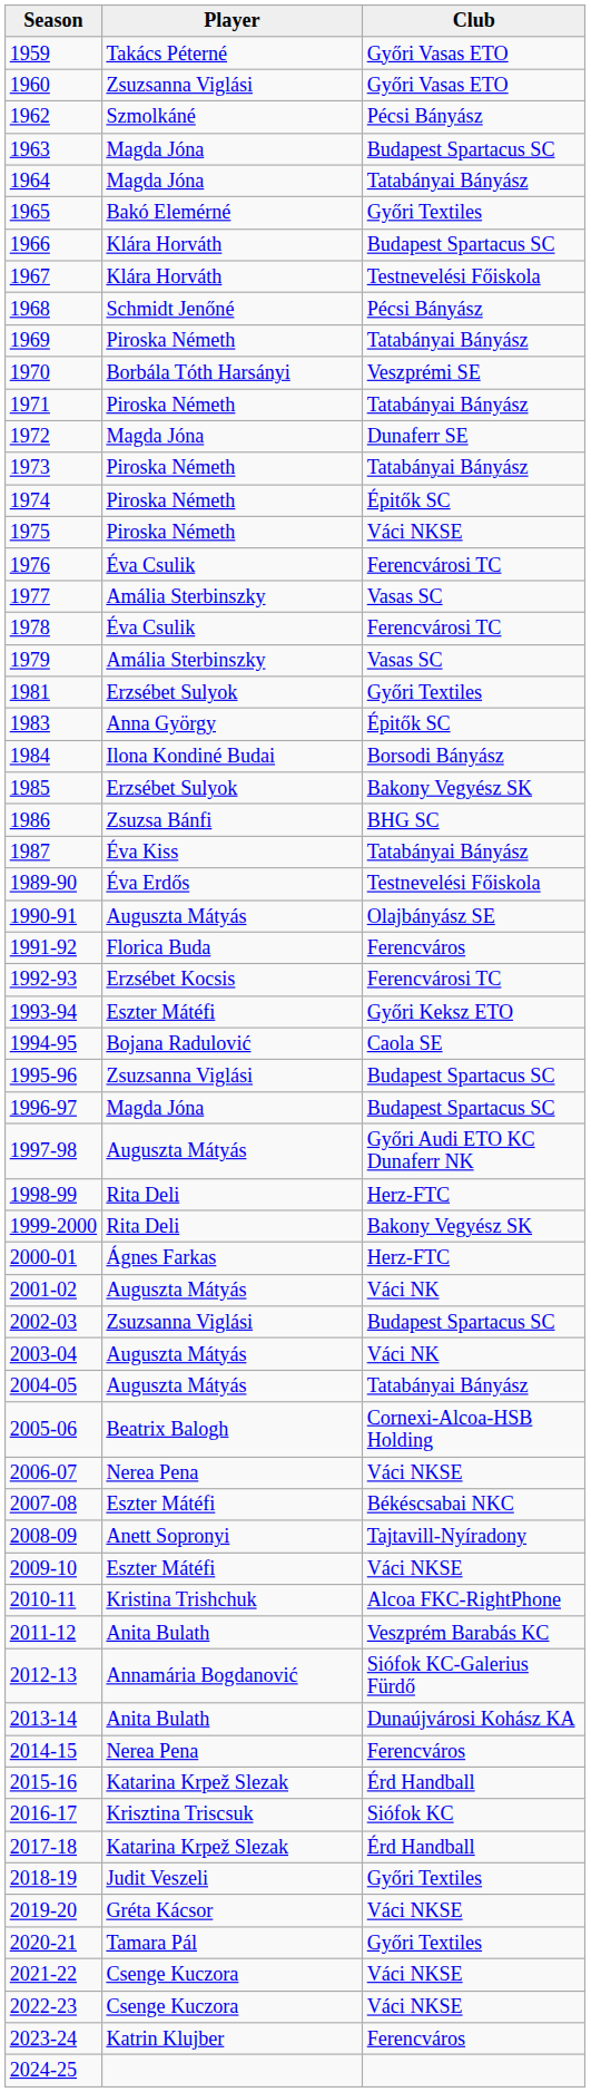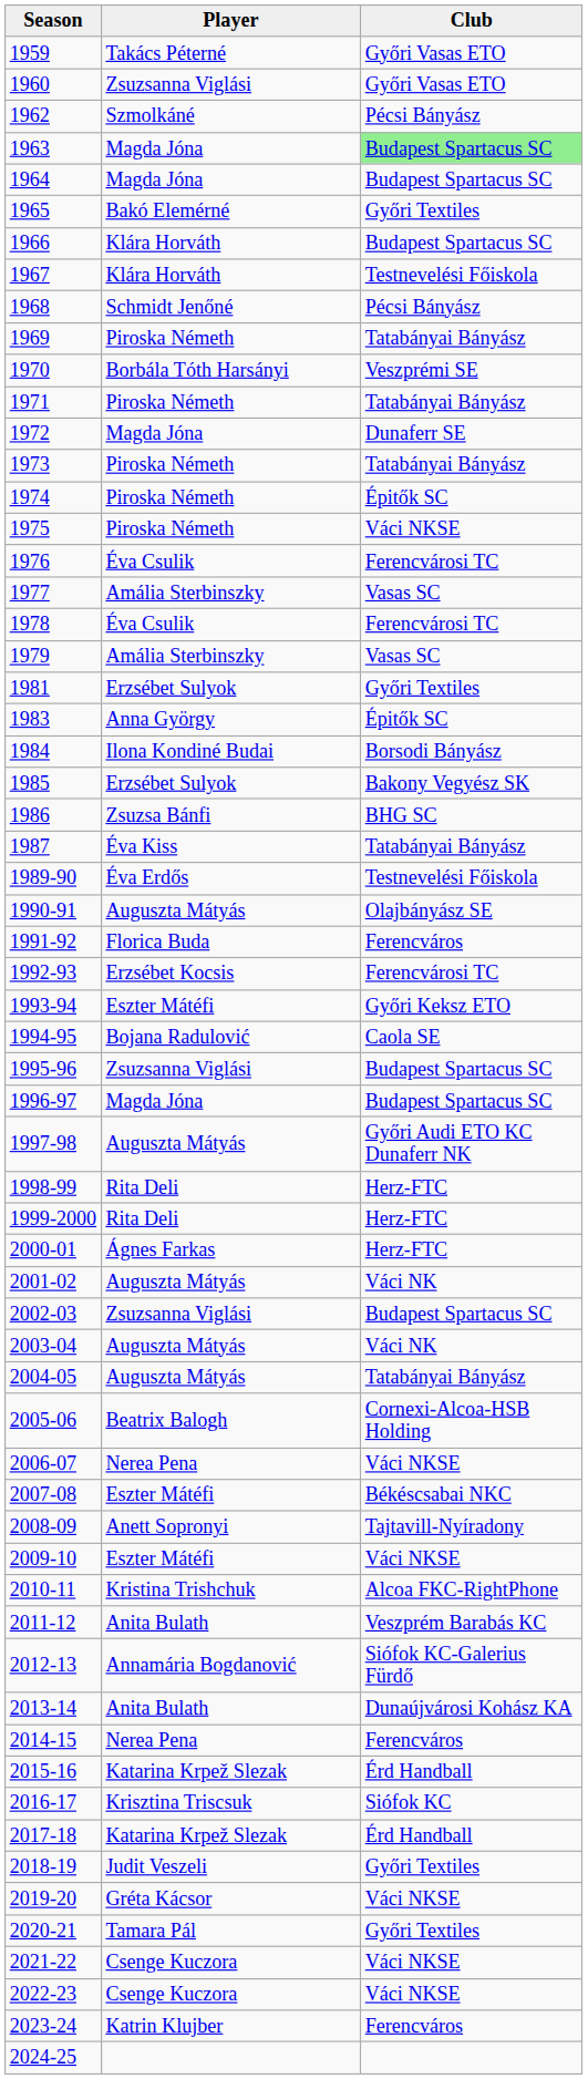1963 | Club: no background -> lightgreen background
1964 | Club: Tatabányai Bányász -> Budapest Spartacus SC
1999-2000 | Club: Bakony Vegyész SK -> Herz-FTC
